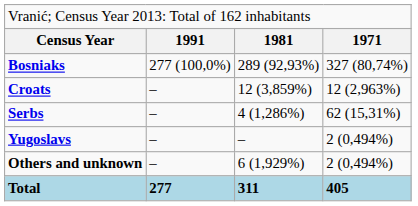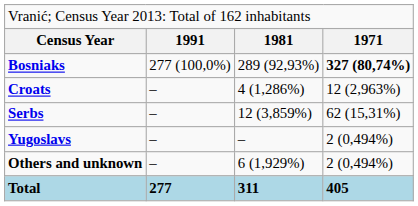Bosniaks | column 4: normal -> bold
Croats | column 3: 12 (3,859%) -> 4 (1,286%)
Serbs | column 3: 4 (1,286%) -> 12 (3,859%)
